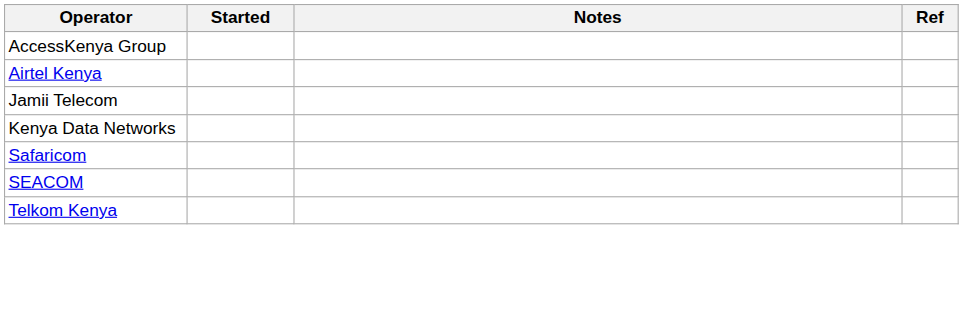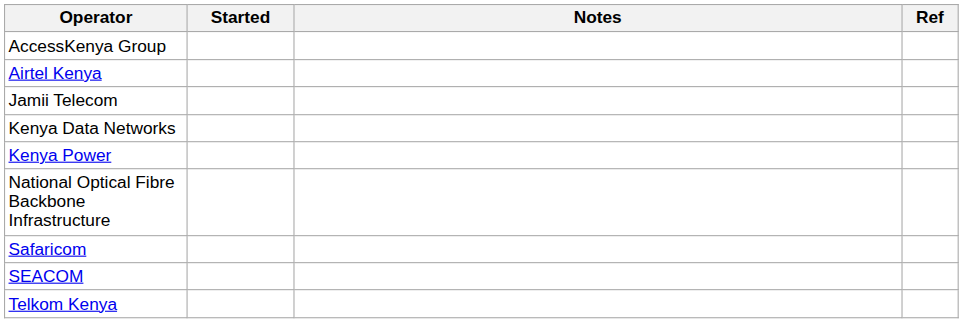+ row: Kenya Power
+ row: National Optical Fibre Backbone Infrastructure
